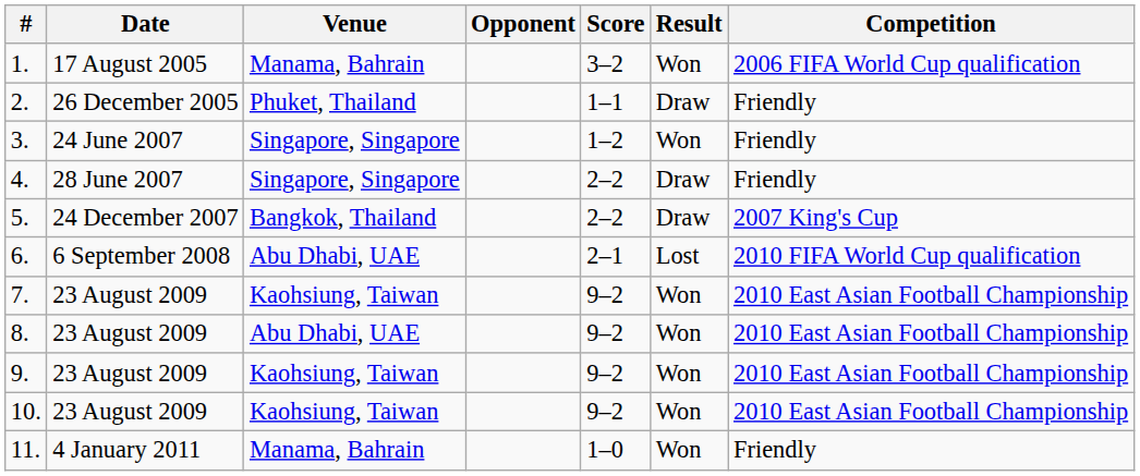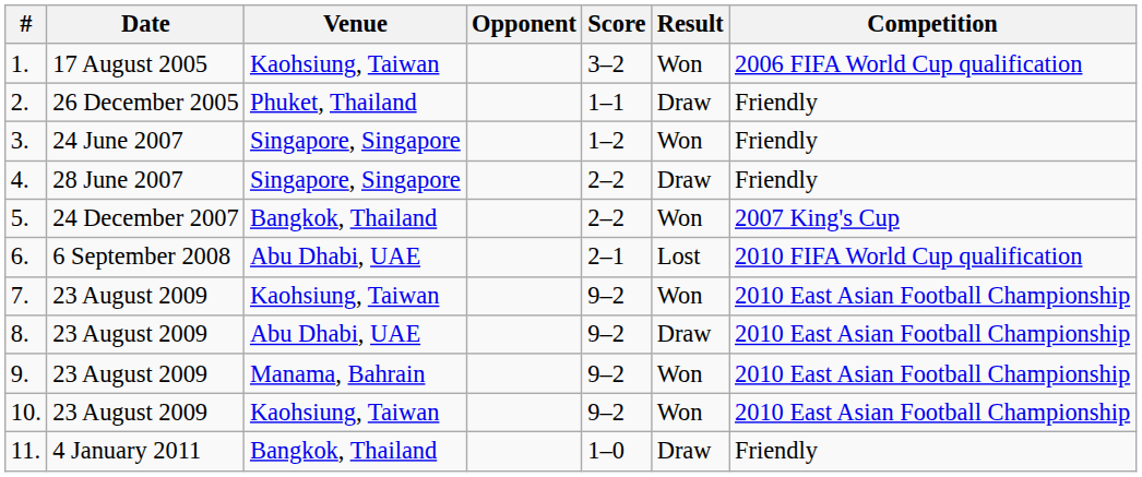1. | Venue: Manama, Bahrain -> Kaohsiung, Taiwan
5. | Result: Draw -> Won
8. | Result: Won -> Draw
9. | Venue: Kaohsiung, Taiwan -> Manama, Bahrain
11. | Venue: Manama, Bahrain -> Bangkok, Thailand
11. | Result: Won -> Draw
